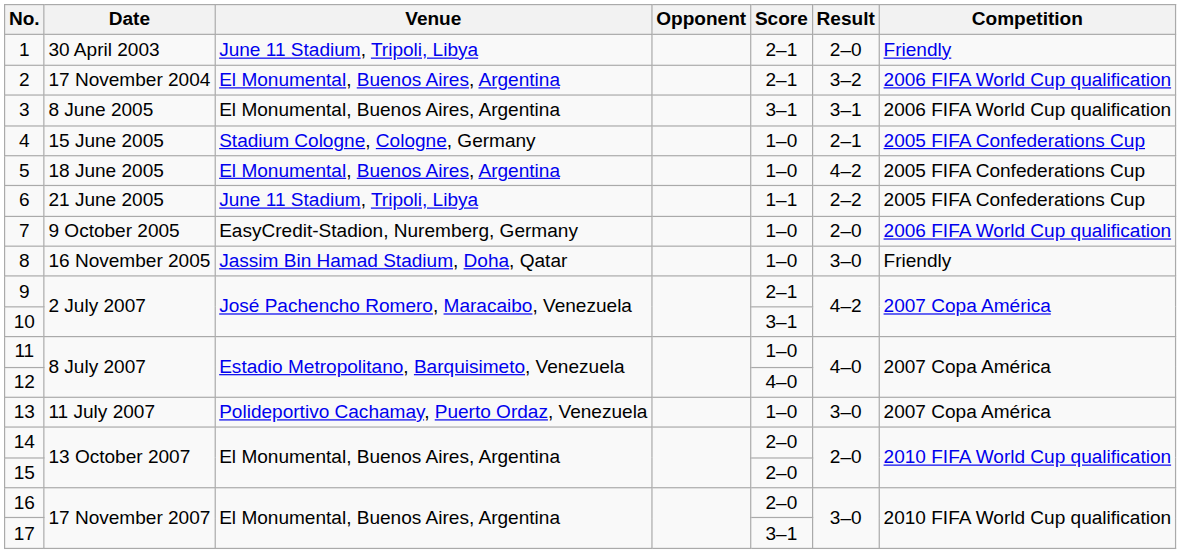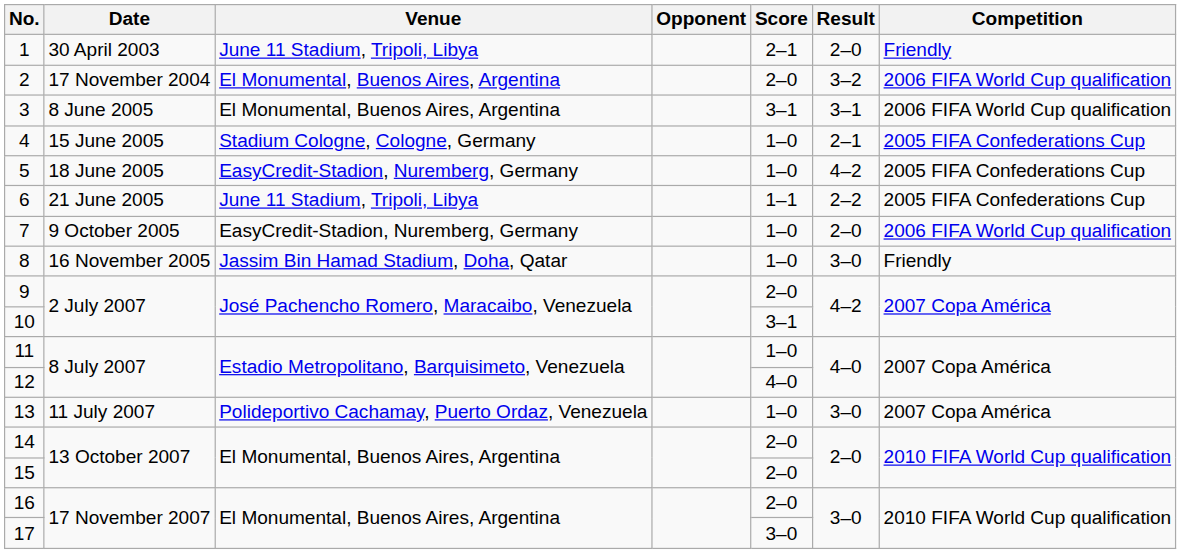2 | Score: 2–1 -> 2–0
5 | Venue: El Monumental, Buenos Aires, Argentina -> EasyCredit-Stadion, Nuremberg, Germany
9 | Score: 2–1 -> 2–0
17 | Score: 3–1 -> 3–0
